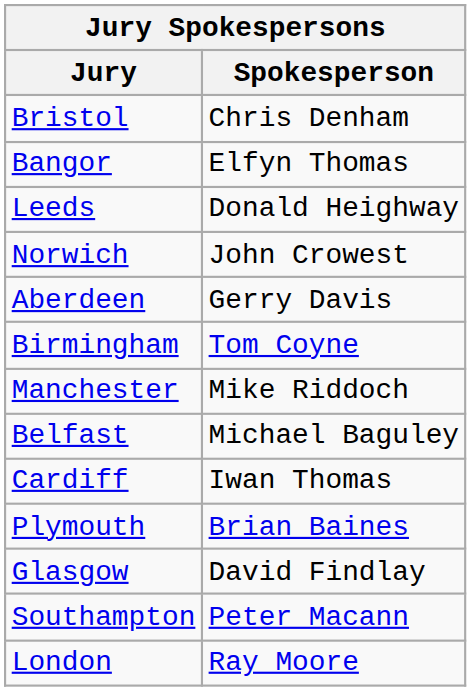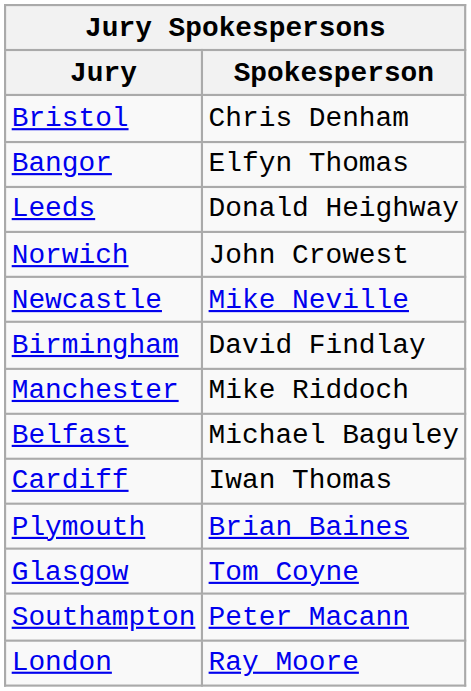+ row: Newcastle | Mike Neville
- row: Aberdeen | Gerry Davis
Birmingham | Spokesperson: Tom Coyne -> David Findlay
Glasgow | Spokesperson: David Findlay -> Tom Coyne
